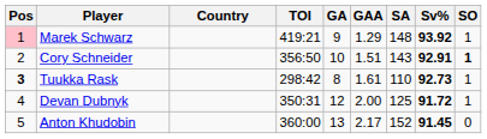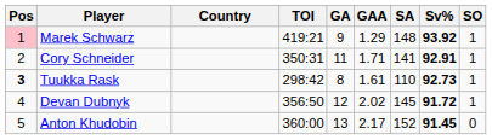Cory Schneider | TOI: 356:50 -> 350:31
Cory Schneider | GA: 10 -> 11
Cory Schneider | GAA: 1.51 -> 1.71
Cory Schneider | SA: 143 -> 141
Cory Schneider | SO: bold -> normal
Devan Dubnyk | TOI: 350:31 -> 356:50
Devan Dubnyk | GAA: 2.00 -> 2.02
Devan Dubnyk | SA: 125 -> 145
